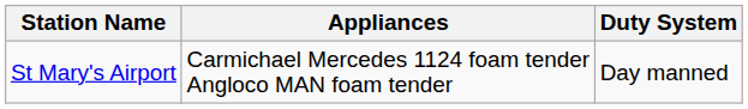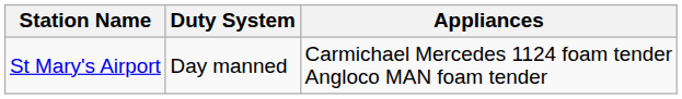columns swapped: Duty System <-> Appliances
